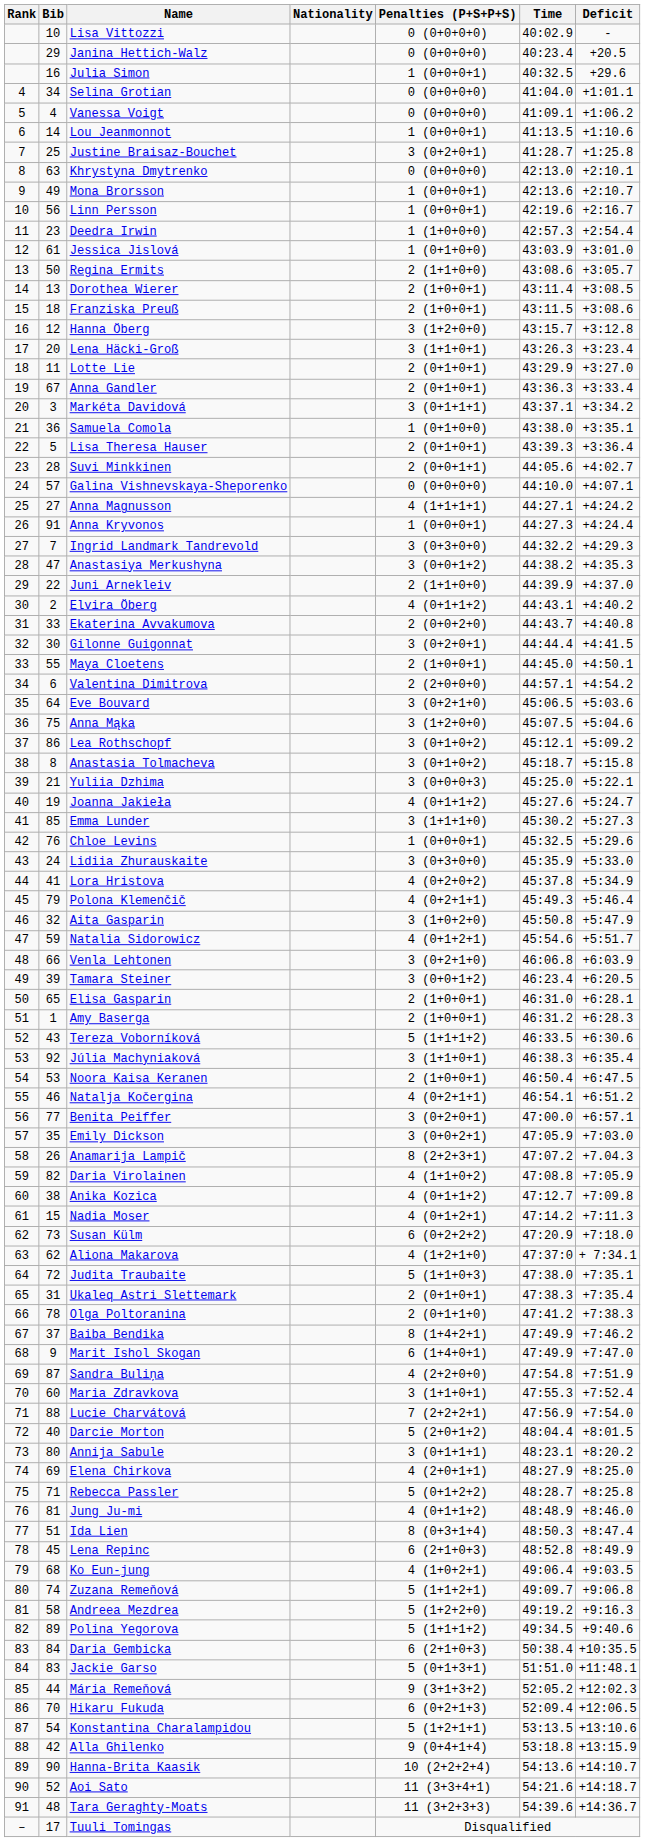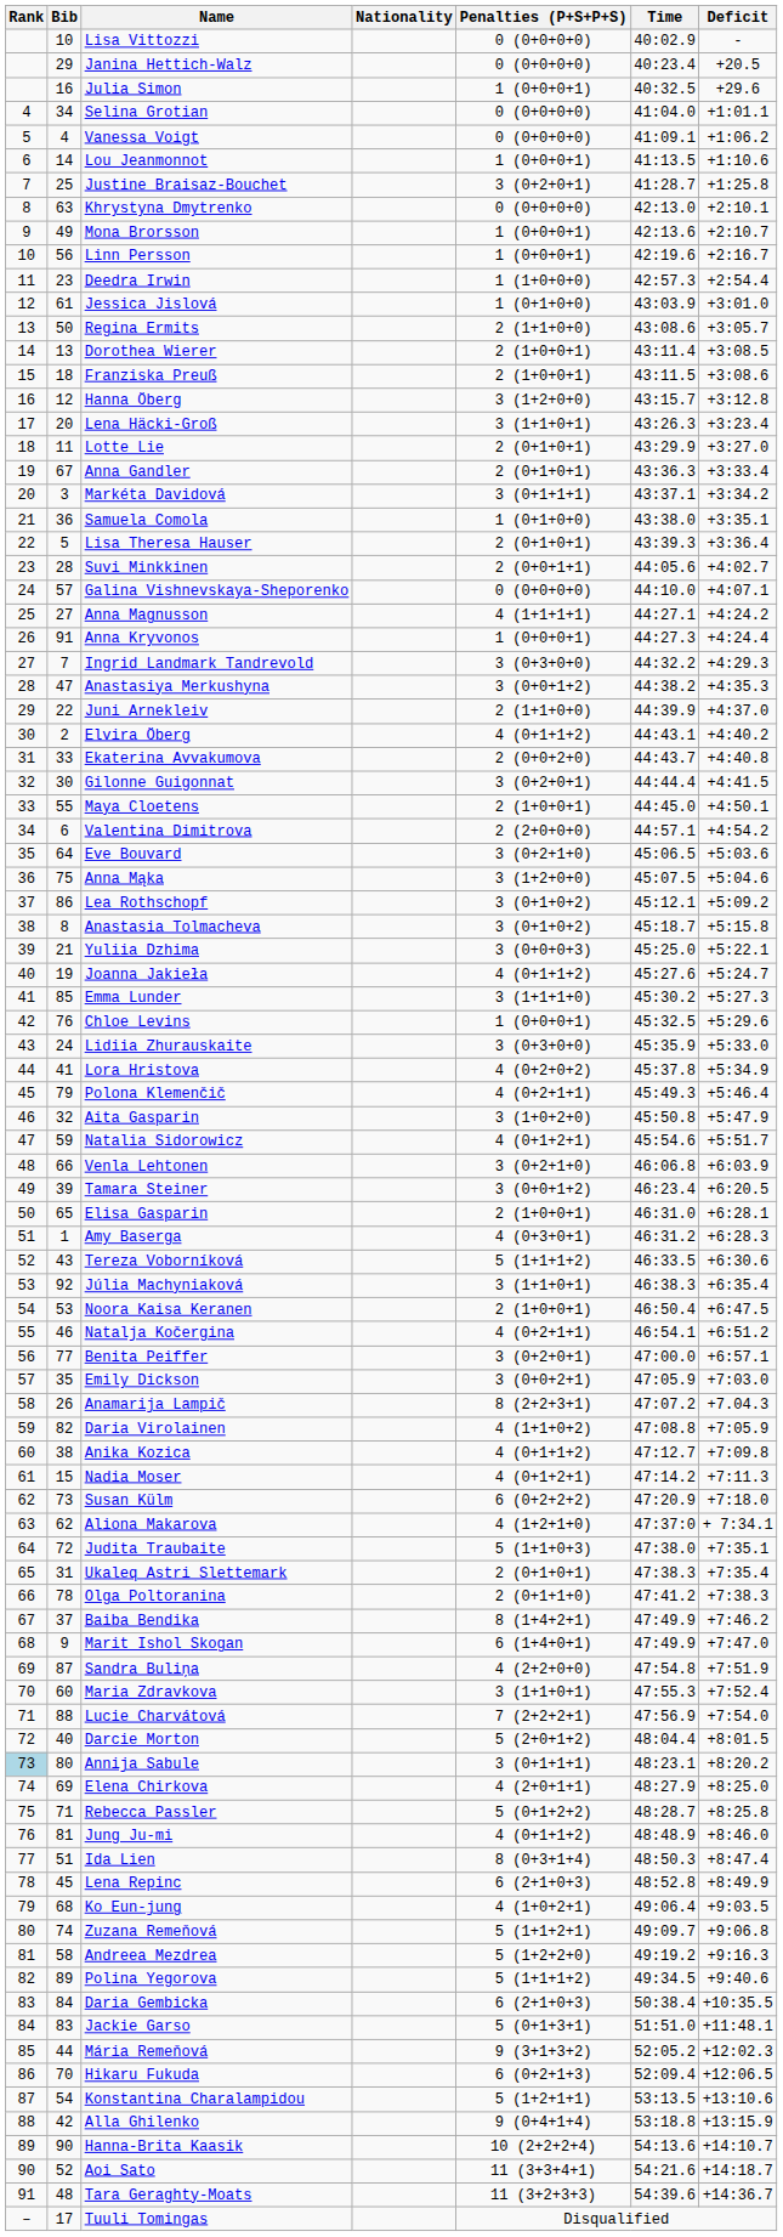Amy Baserga | Penalties (P+S+P+S): 2 (1+0+0+1) -> 4 (0+3+0+1)
Annija Sabule | Rank: no background -> lightblue background
